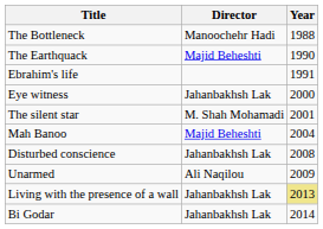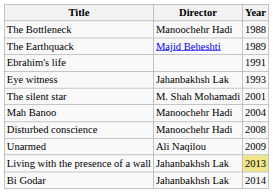The Earthquack | Year: 1990 -> 1989
Eye witness | Year: 2000 -> 1993
Mah Banoo | Director: Majid Beheshti -> Manoochehr Hadi
Disturbed conscience | Director: Jahanbakhsh Lak -> Manoochehr Hadi
